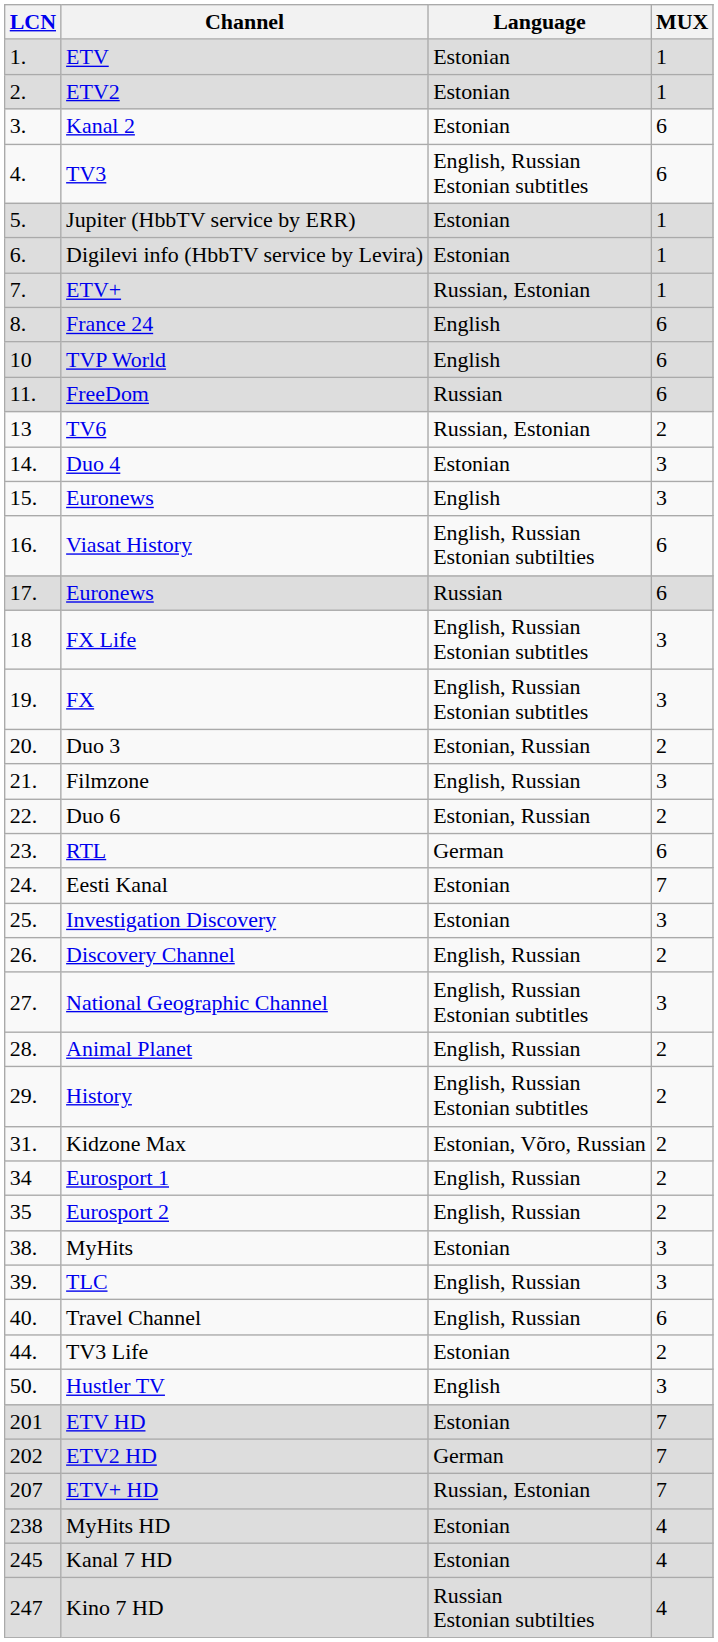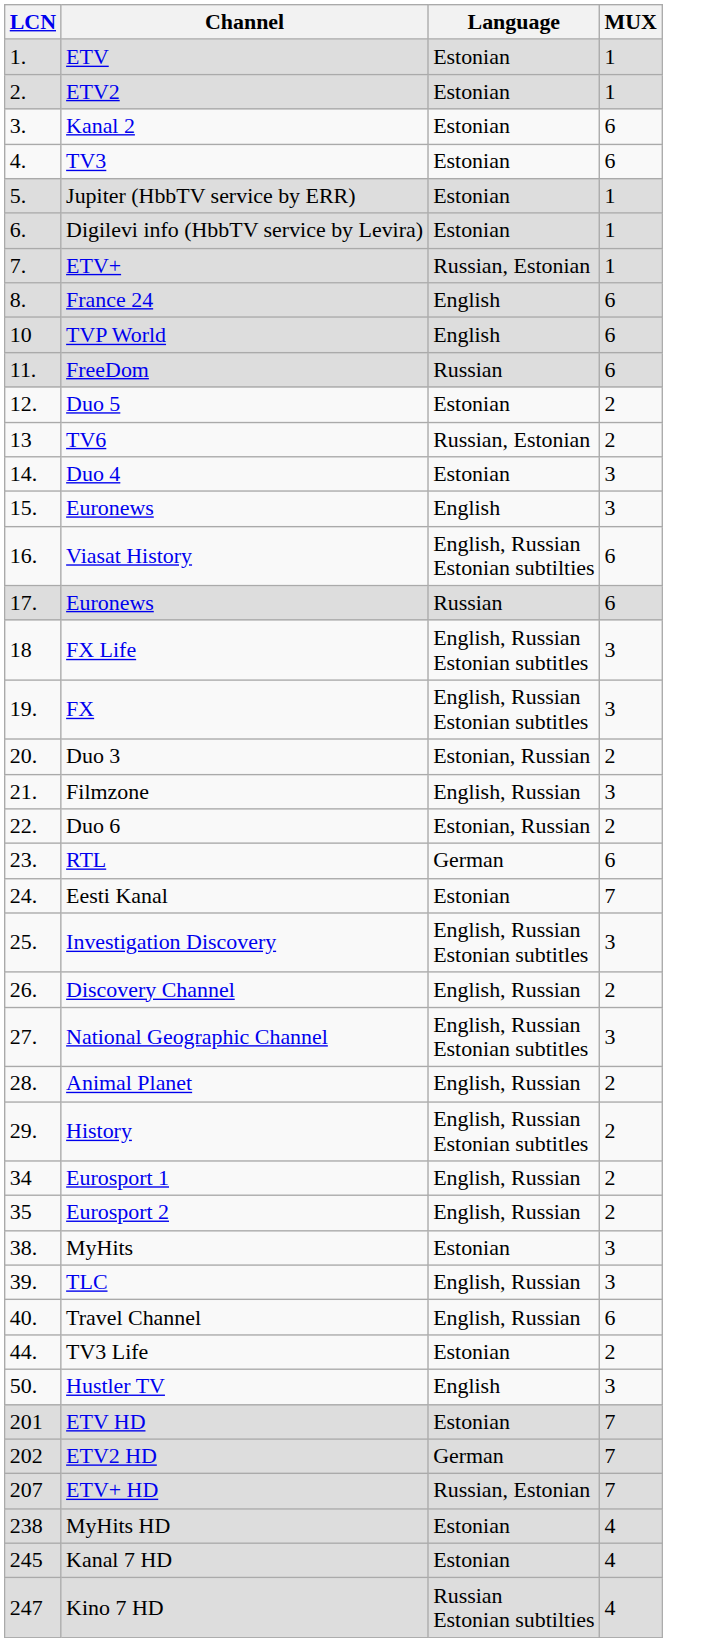TV3 | Language: English, Russian Estonian subtitles -> Estonian
+ row: 12. | Duo 5 | Estonian | 2
Investigation Discovery | Language: Estonian -> English, Russian Estonian subtitles
- row: 31. | Kidzone Max | Estonian, Võro, Russian | 2
